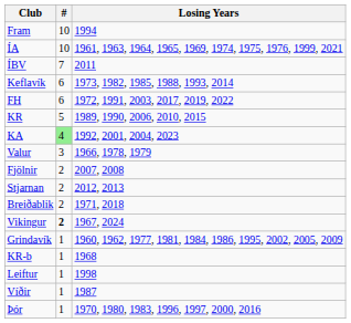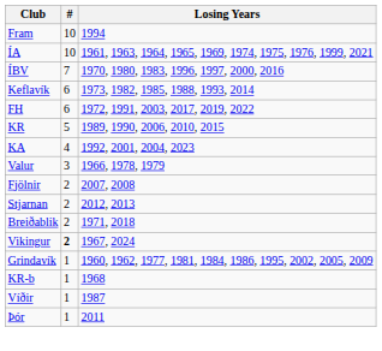ÍBV | Losing Years: 2011 -> 1970, 1980, 1983, 1996, 1997, 2000, 2016
KA | #: lightgreen background -> no background
- row: Leiftur | 1 | 1998
Þór | Losing Years: 1970, 1980, 1983, 1996, 1997, 2000, 2016 -> 2011
